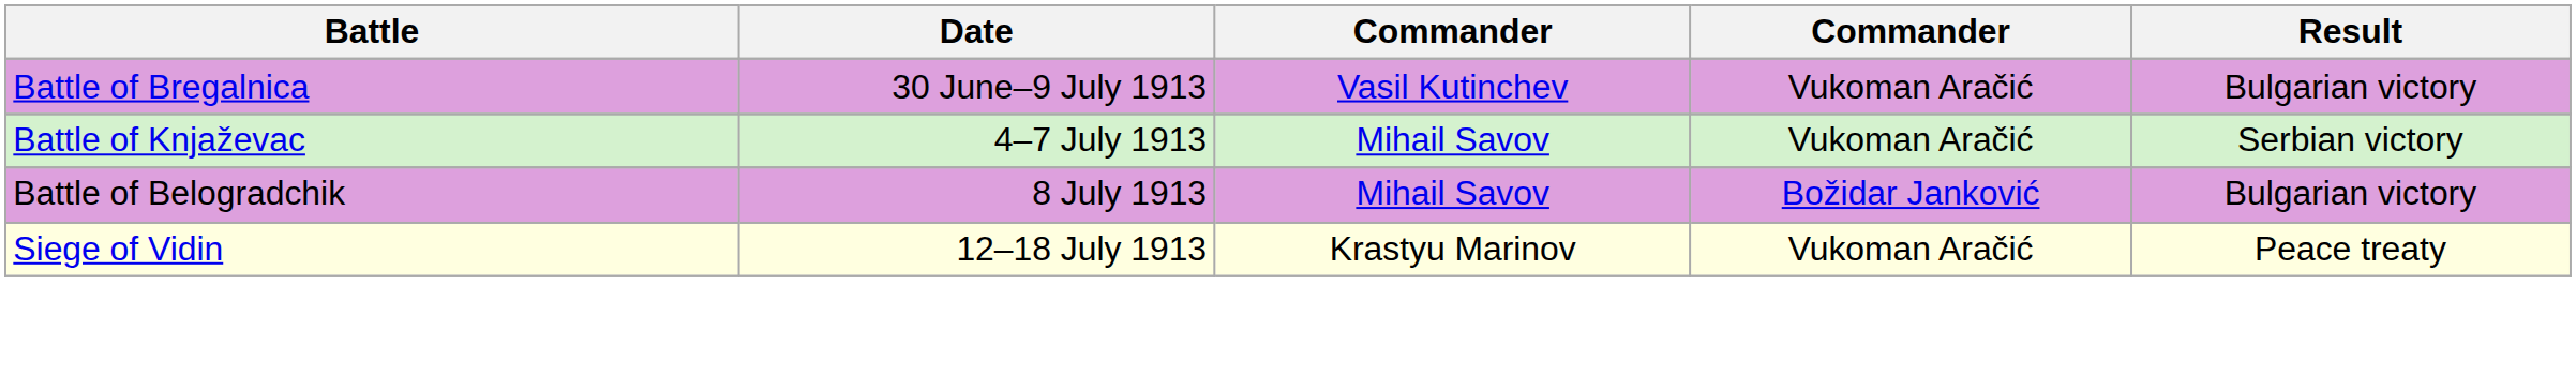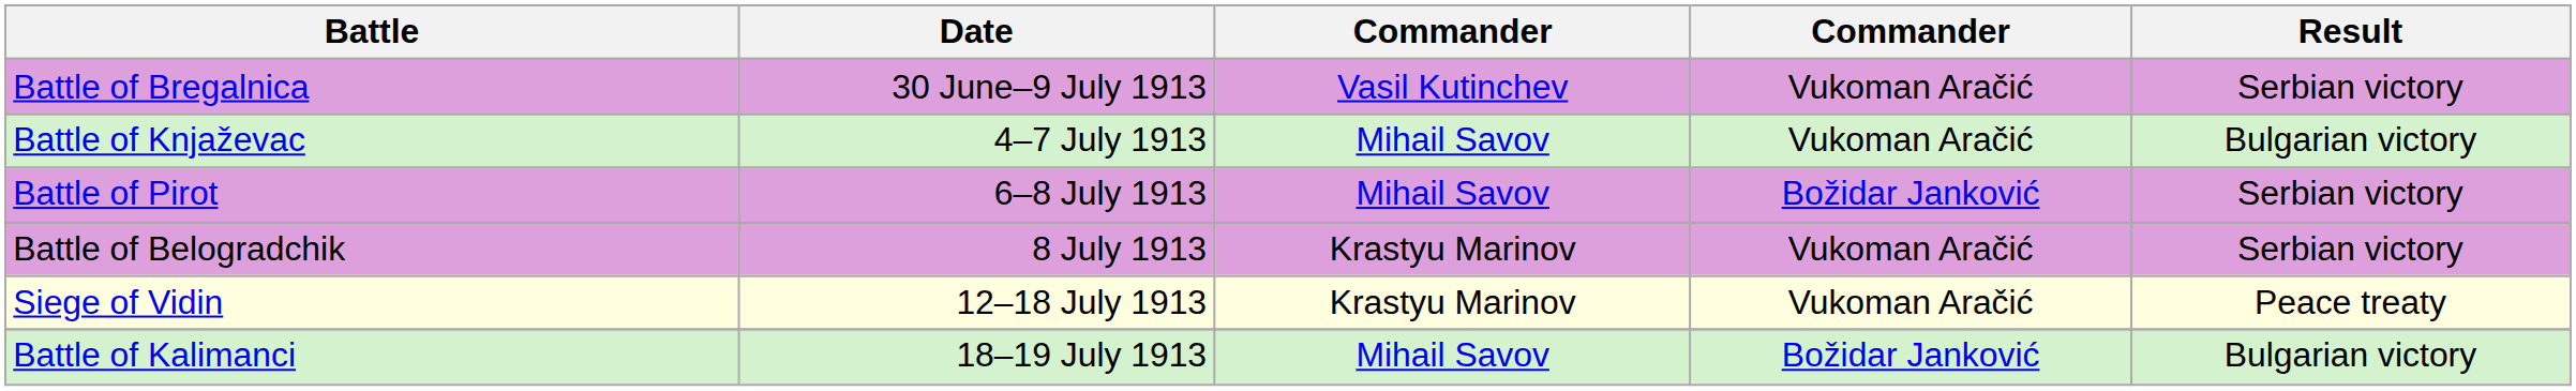Battle of Bregalnica | Result: Bulgarian victory -> Serbian victory
Battle of Knjaževac | Result: Serbian victory -> Bulgarian victory
+ row: Battle of Pirot | 6–8 July 1913 | Mihail Savov | Božidar Janković | Serbian victory
Battle of Belogradchik | column 3: Mihail Savov -> Krastyu Marinov
Battle of Belogradchik | column 4: Božidar Janković -> Vukoman Aračić
Battle of Belogradchik | Result: Bulgarian victory -> Serbian victory
+ row: Battle of Kalimanci | 18–19 July 1913 | Mihail Savov | Božidar Janković | Bulgarian victory
